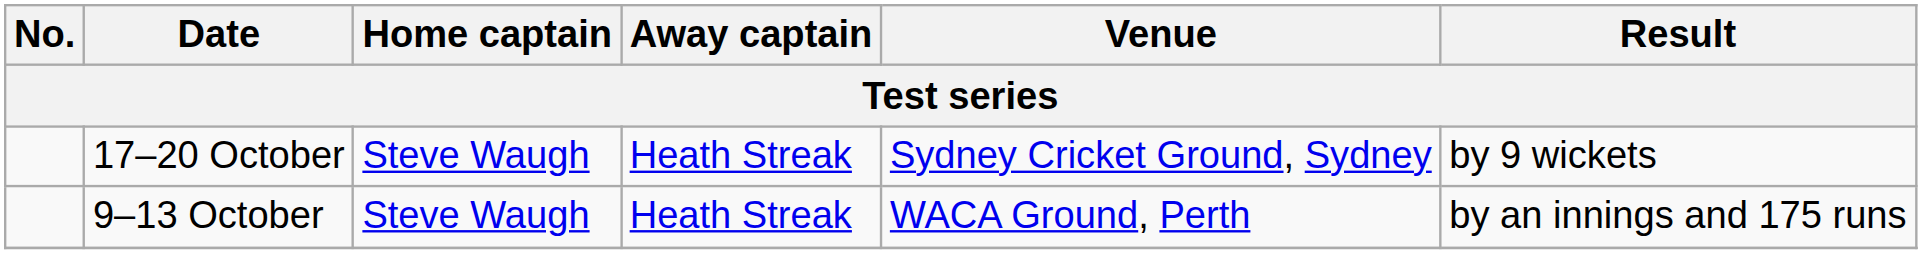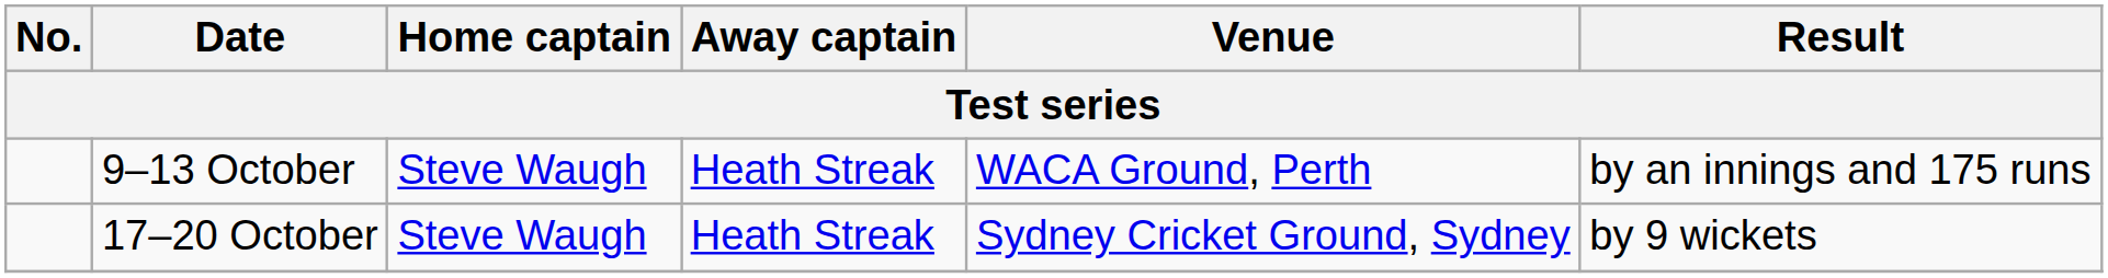rows swapped: 9–13 October <-> 17–20 October
